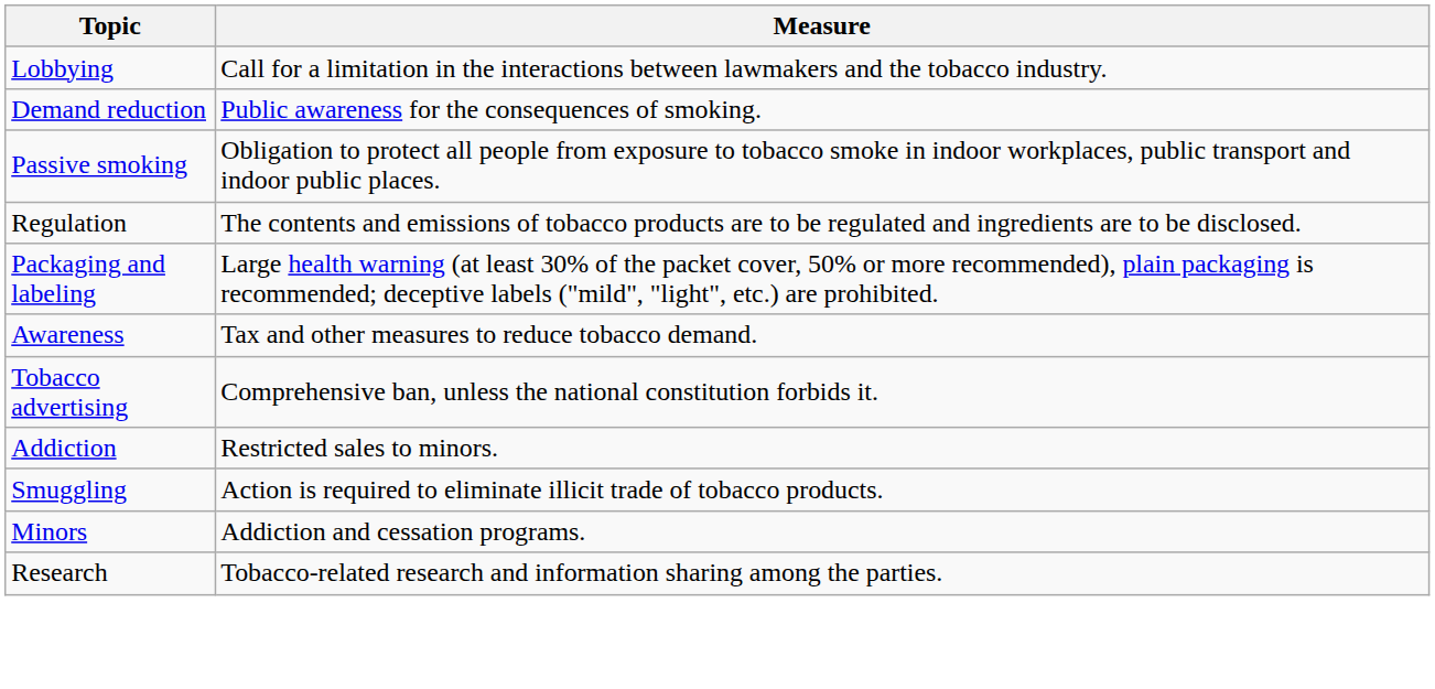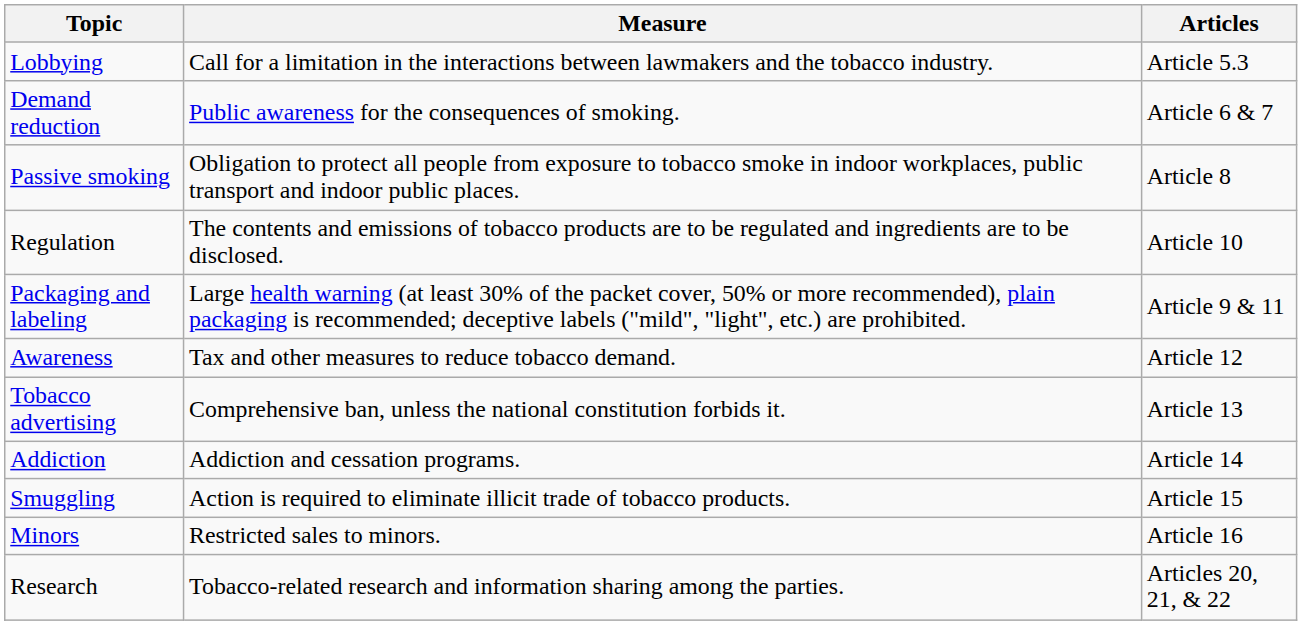+ column: Articles | Article 5.3 | Article 6 & 7 | Article 8 | Article 10 | Article 9 & 11 | Article 12 | Article 13 | Article 14 | Article 15 | Article 16 | Articles 20, 21, & 22
Addiction | Measure: Restricted sales to minors. -> Addiction and cessation programs.
Minors | Measure: Addiction and cessation programs. -> Restricted sales to minors.
